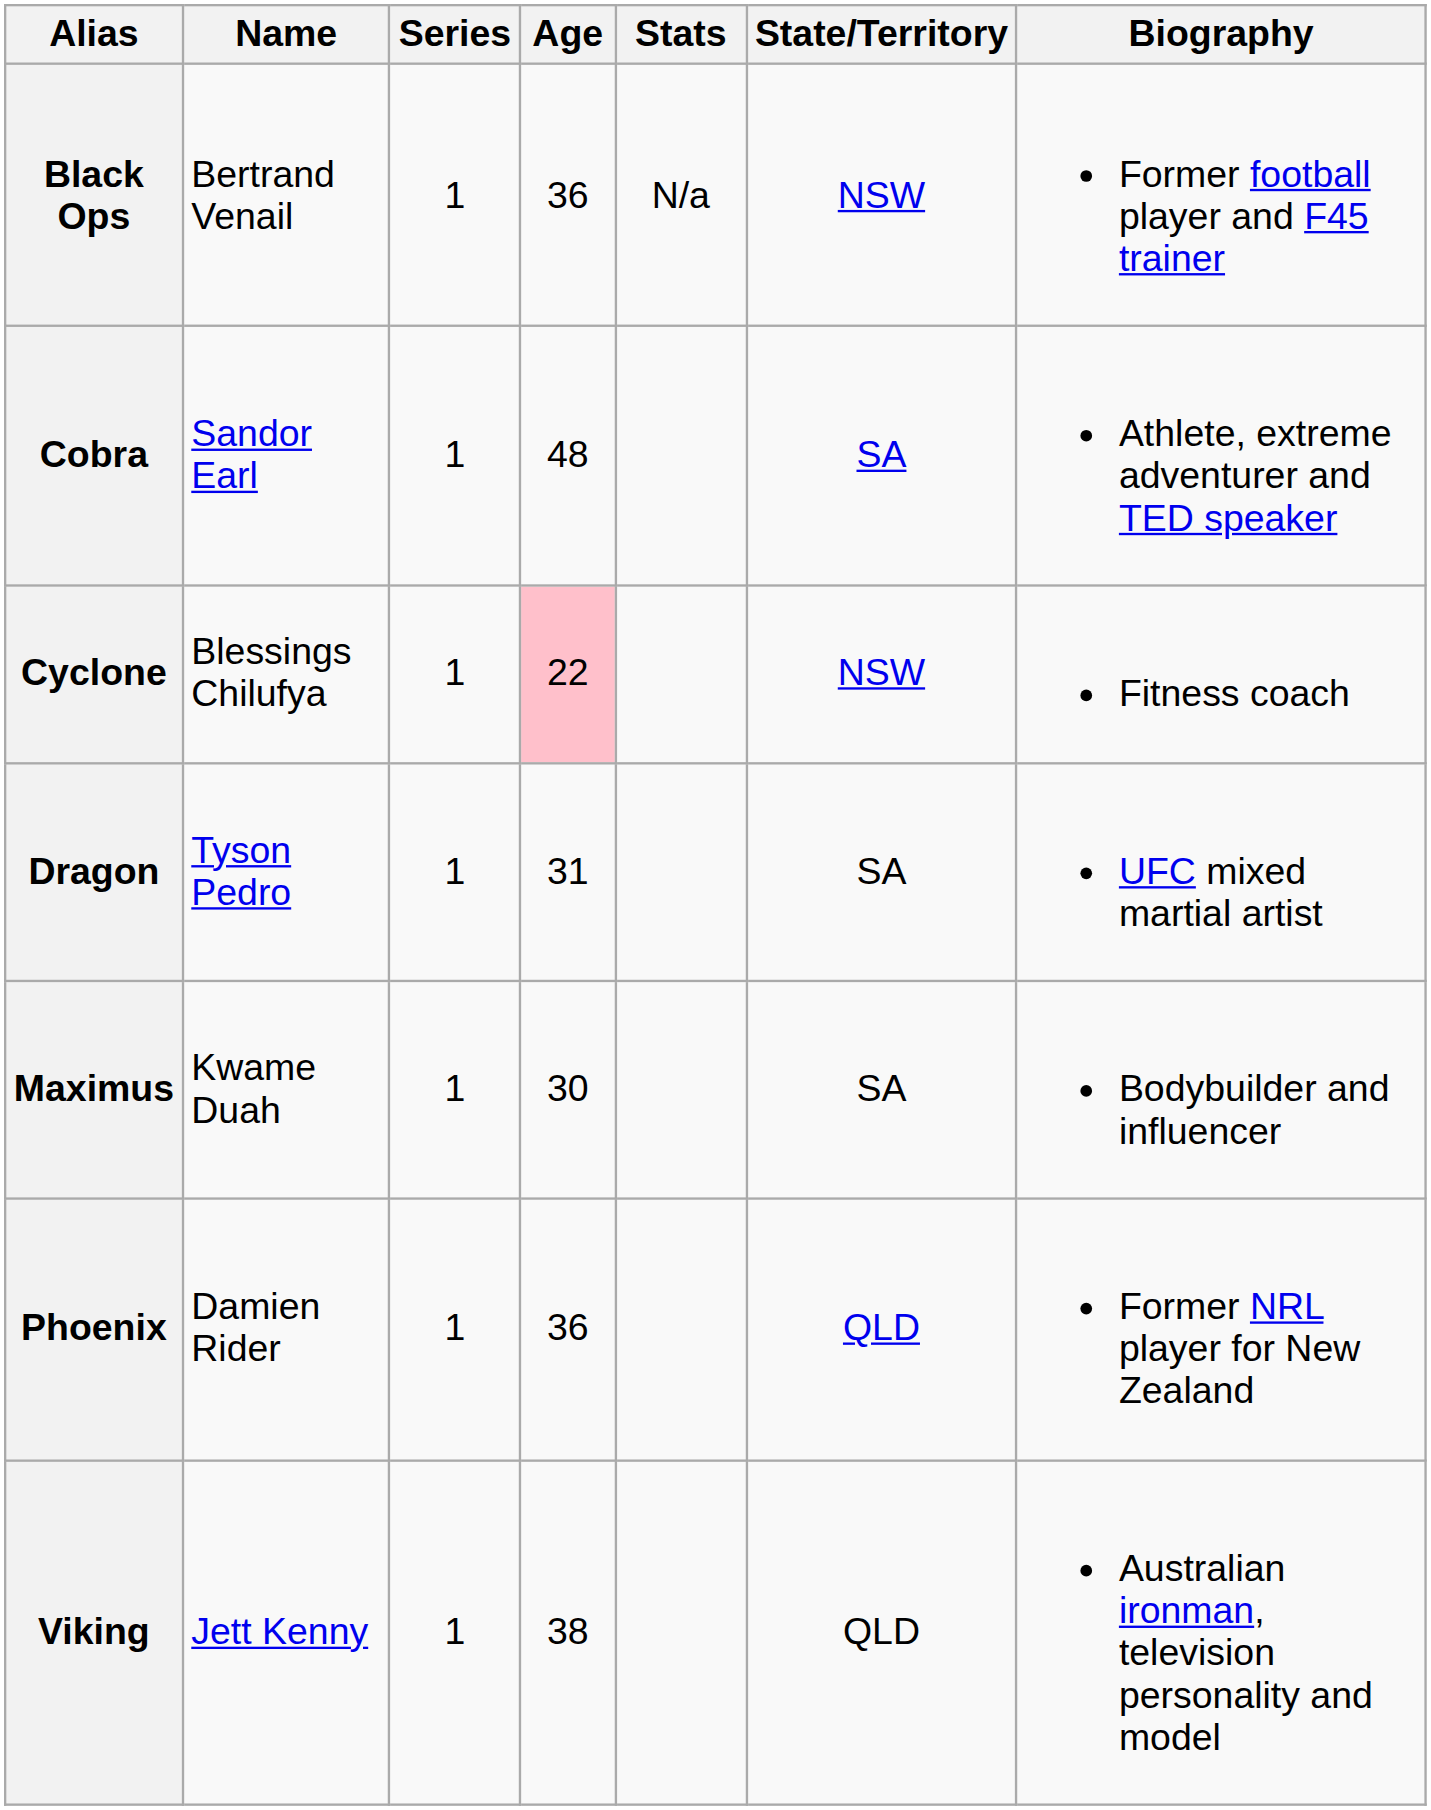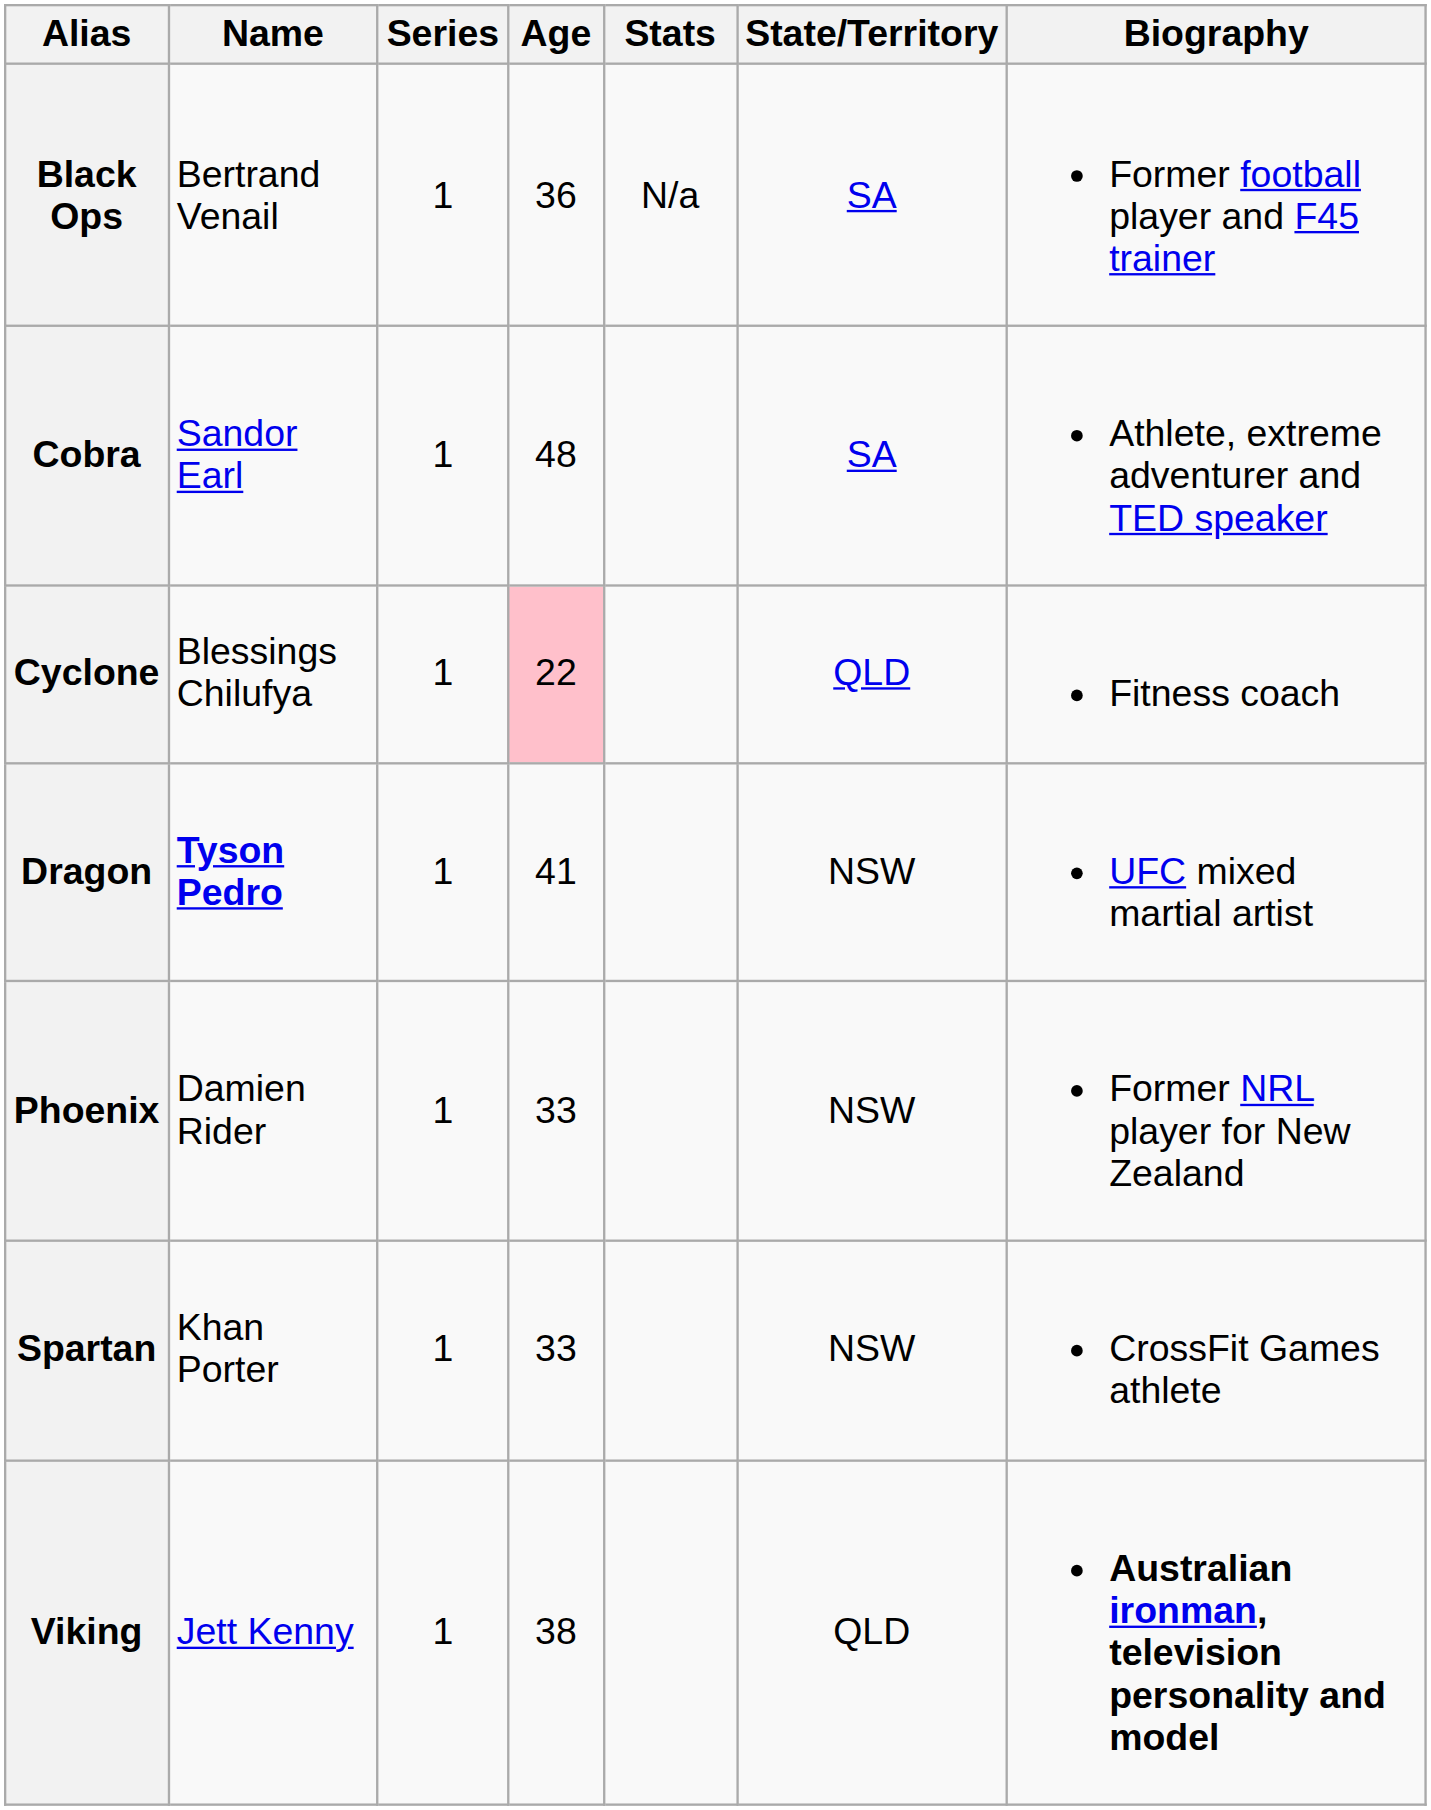Black Ops | State/Territory: NSW -> SA
Cyclone | State/Territory: NSW -> QLD
Dragon | Name: normal -> bold
Dragon | Age: 31 -> 41
Dragon | State/Territory: SA -> NSW
- row: Maximus | Kwame Duah | 1 | 30 | SA | Bodybuilder and influencer
Phoenix | Age: 36 -> 33
Phoenix | State/Territory: QLD -> NSW
+ row: Spartan | Khan Porter | 1 | 33 | NSW | CrossFit Games athlete
Viking | Biography: normal -> bold
